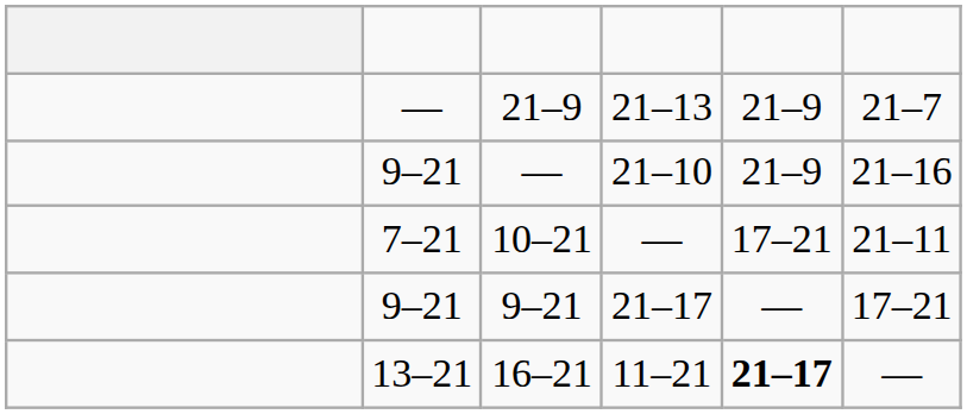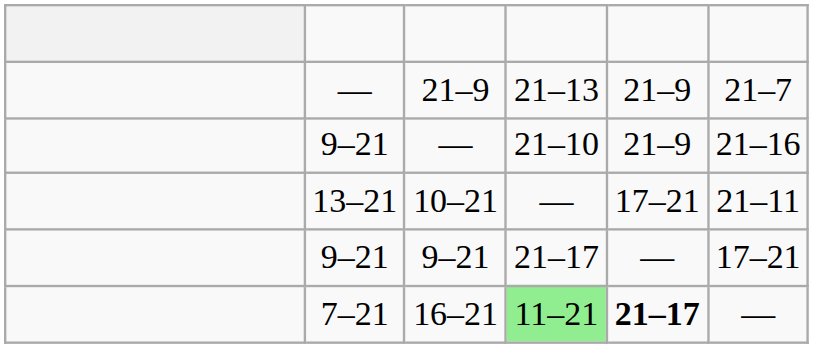10–21 | column 2: 7–21 -> 13–21
16–21 | column 2: 13–21 -> 7–21
16–21 | column 4: no background -> lightgreen background
